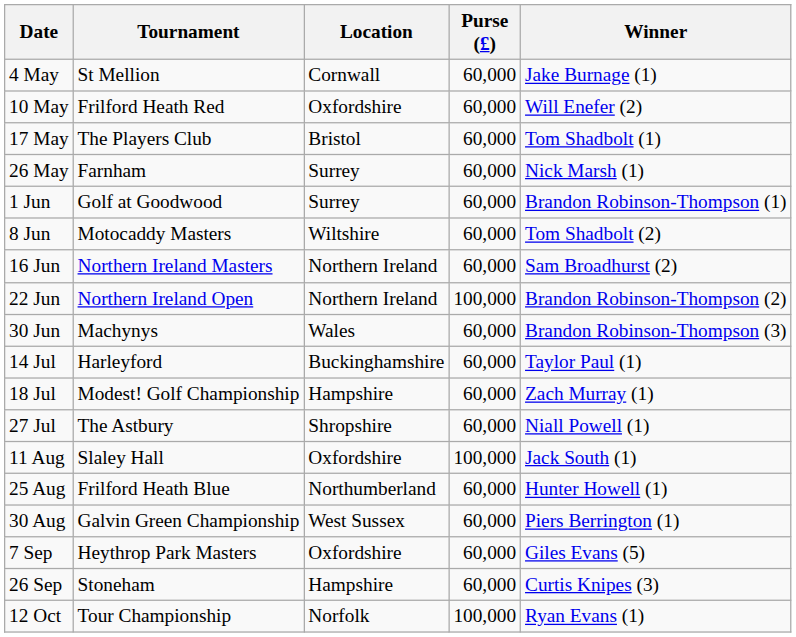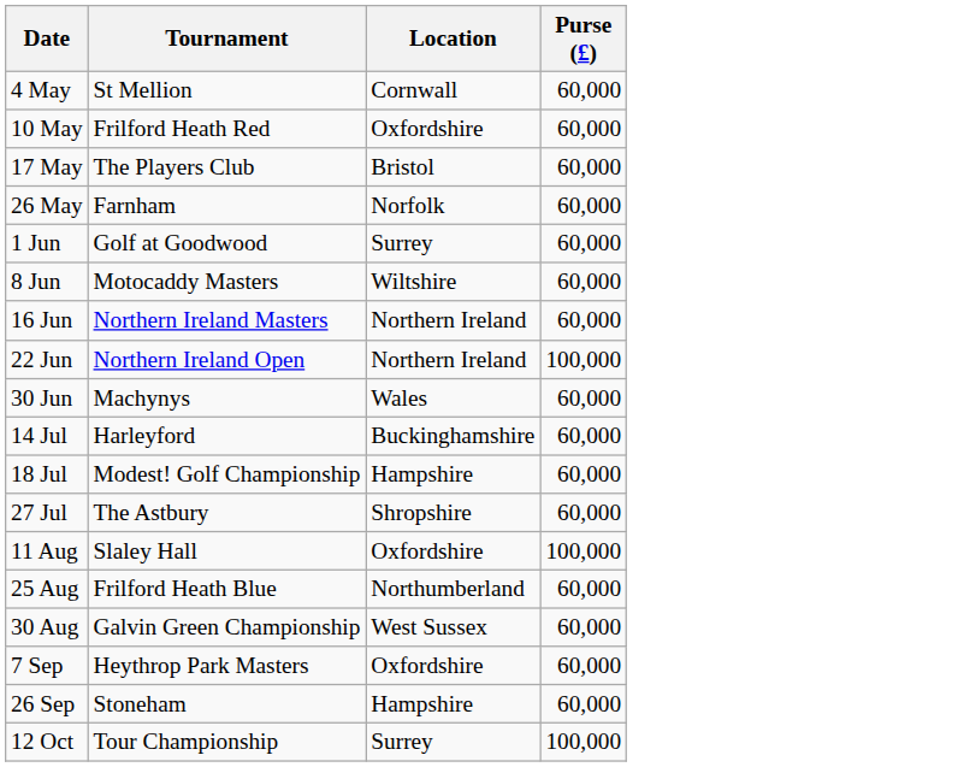- column: Winner | Jake Burnage (1) | Will Enefer (2) | Tom Shadbolt (1) | Nick Marsh (1) | Brandon Robinson-Thompson (1) | Tom Shadbolt (2) | Sam Broadhurst (2) | Brandon Robinson-Thompson (2) | Brandon Robinson-Thompson (3) | Taylor Paul (1) | Zach Murray (1) | Niall Powell (1) | Jack South (1) | Hunter Howell (1) | Piers Berrington (1) | Giles Evans (5) | Curtis Knipes (3) | Ryan Evans (1)
26 May | Location: Surrey -> Norfolk
12 Oct | Location: Norfolk -> Surrey
